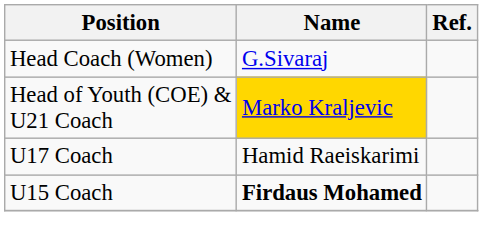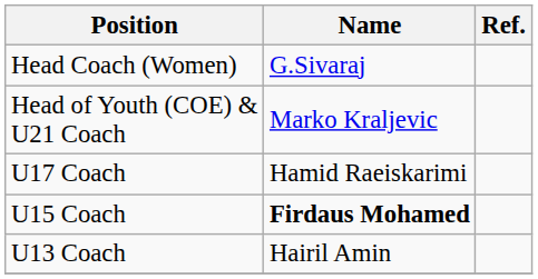Head of Youth (COE) & U21 Coach | Name: gold background -> no background
+ row: U13 Coach | Hairil Amin
